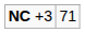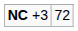NC +3 | column 2: 71 -> 72
